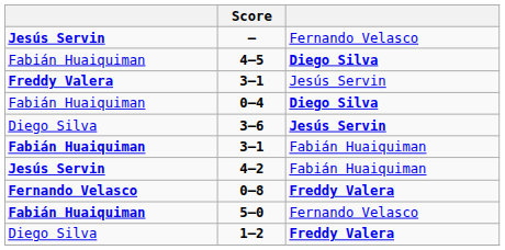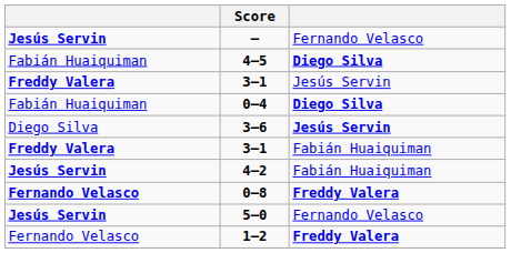3–1 / Fabián Huaiquiman | column 1: Fabián Huaiquiman -> Freddy Valera
5–0 | column 1: Fabián Huaiquiman -> Jesús Servin
1–2 | column 1: Diego Silva -> Fernando Velasco
